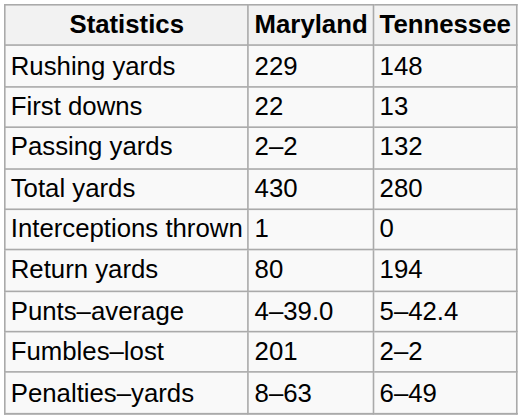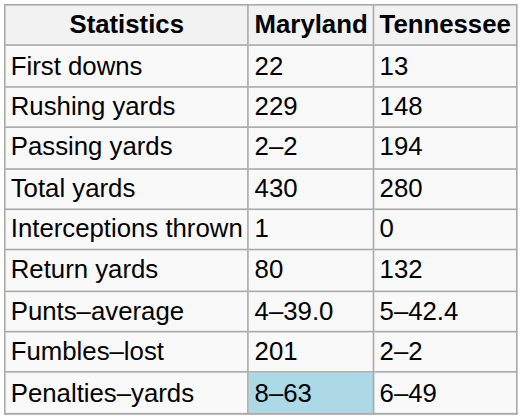rows swapped: First downs <-> Rushing yards
Passing yards | Tennessee: 132 -> 194
Return yards | Tennessee: 194 -> 132
Penalties–yards | Maryland: no background -> lightblue background
